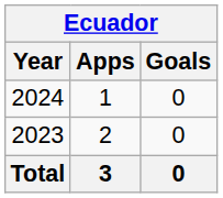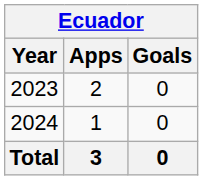rows swapped: 2023 <-> 2024
